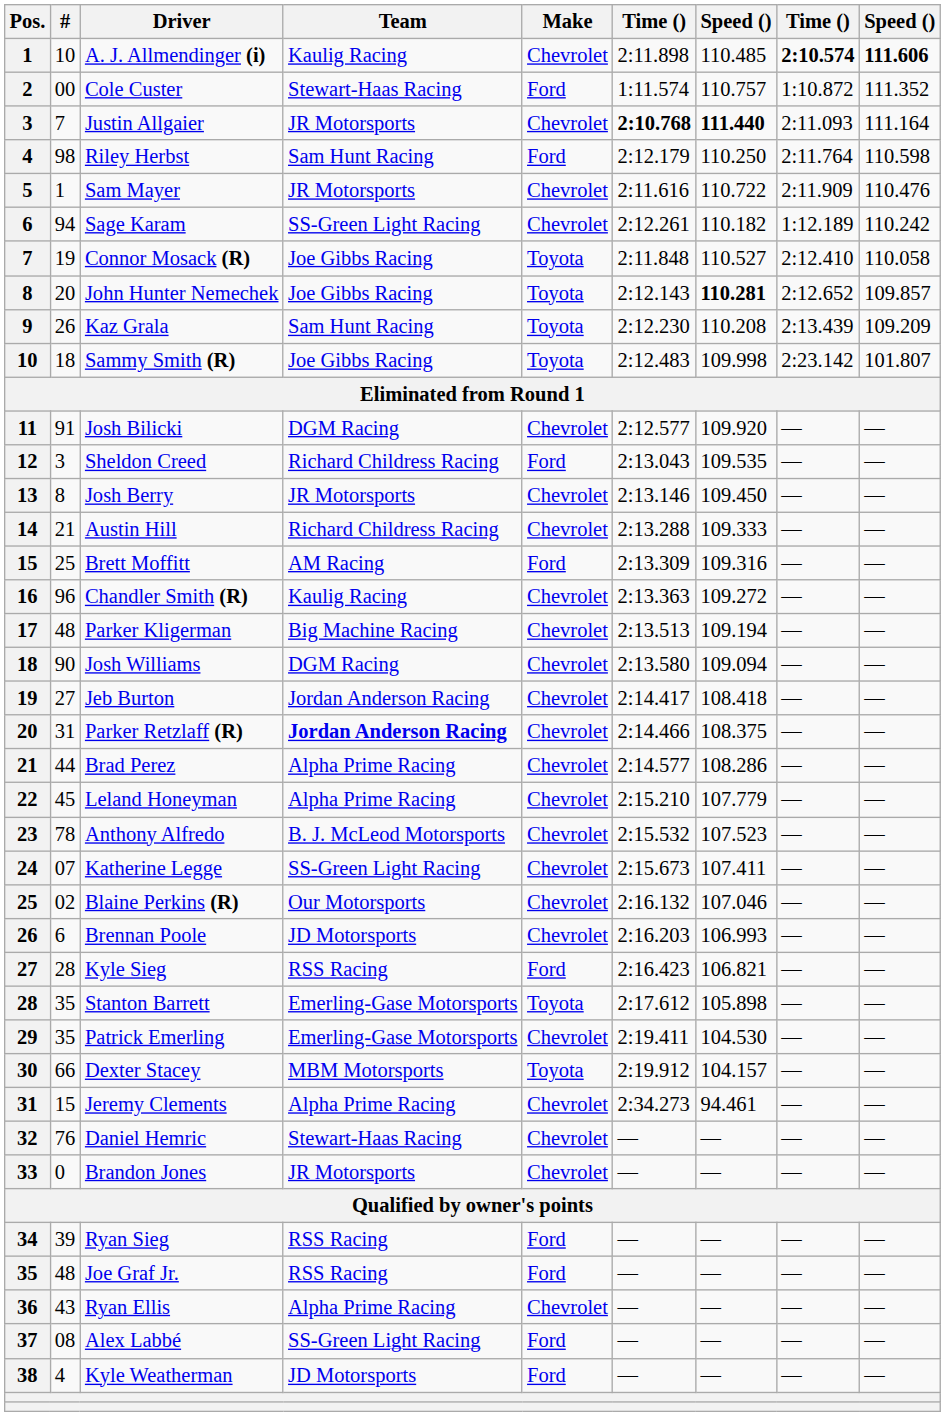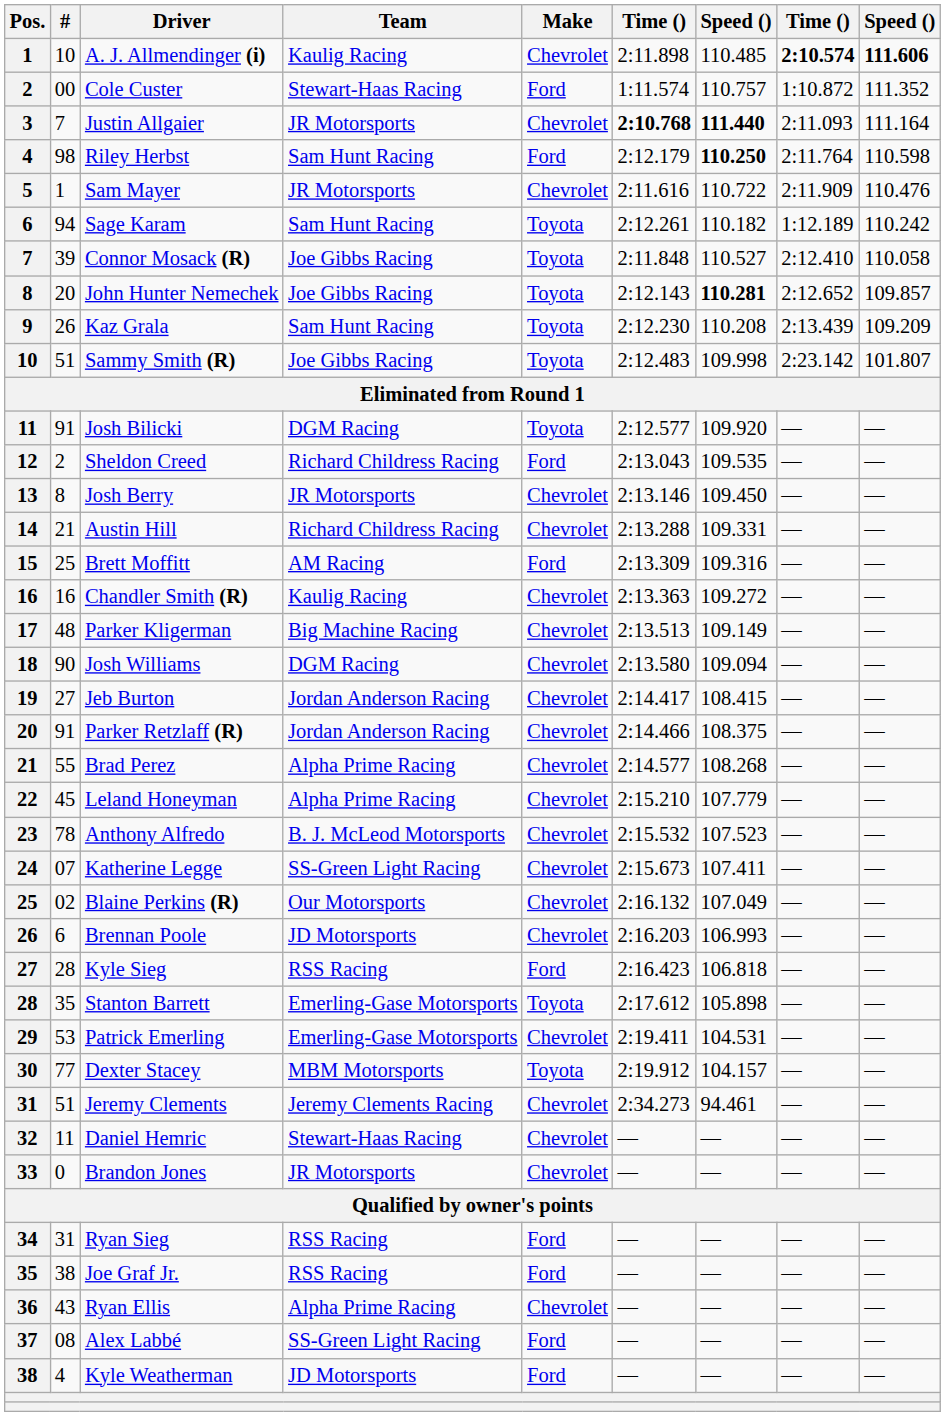Riley Herbst | column 7: normal -> bold
Sage Karam | Team: SS-Green Light Racing -> Sam Hunt Racing
Sage Karam | Make: Chevrolet -> Toyota
Connor Mosack (R) | #: 19 -> 39
Sammy Smith (R) | #: 18 -> 51
Josh Bilicki | Make: Chevrolet -> Toyota
Sheldon Creed | #: 3 -> 2
Austin Hill | column 7: 109.333 -> 109.331
Chandler Smith (R) | #: 96 -> 16
Parker Kligerman | column 7: 109.194 -> 109.149
Jeb Burton | column 7: 108.418 -> 108.415
Parker Retzlaff (R) | #: 31 -> 91
Parker Retzlaff (R) | Team: bold -> normal
Brad Perez | #: 44 -> 55
Brad Perez | column 7: 108.286 -> 108.268
Blaine Perkins (R) | column 7: 107.046 -> 107.049
Kyle Sieg | column 7: 106.821 -> 106.818
Patrick Emerling | #: 35 -> 53
Patrick Emerling | column 7: 104.530 -> 104.531
Dexter Stacey | #: 66 -> 77
Jeremy Clements | #: 15 -> 51
Jeremy Clements | Team: Alpha Prime Racing -> Jeremy Clements Racing
Daniel Hemric | #: 76 -> 11
Ryan Sieg | #: 39 -> 31
Joe Graf Jr. | #: 48 -> 38
